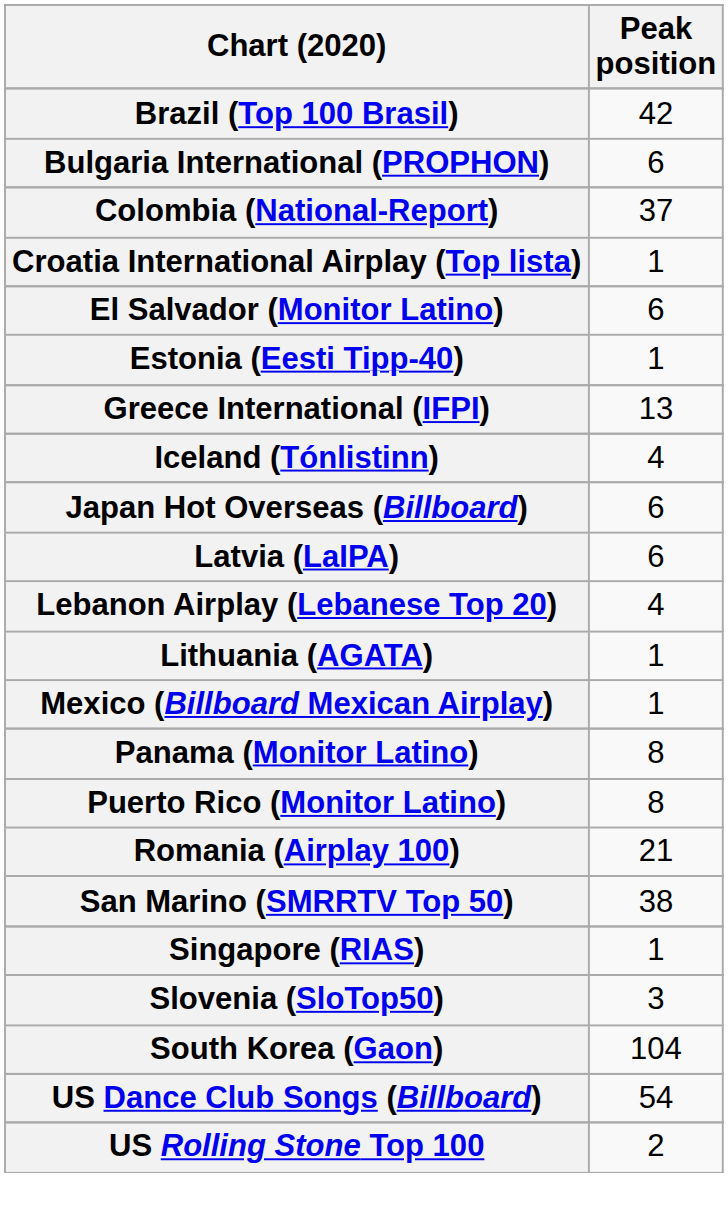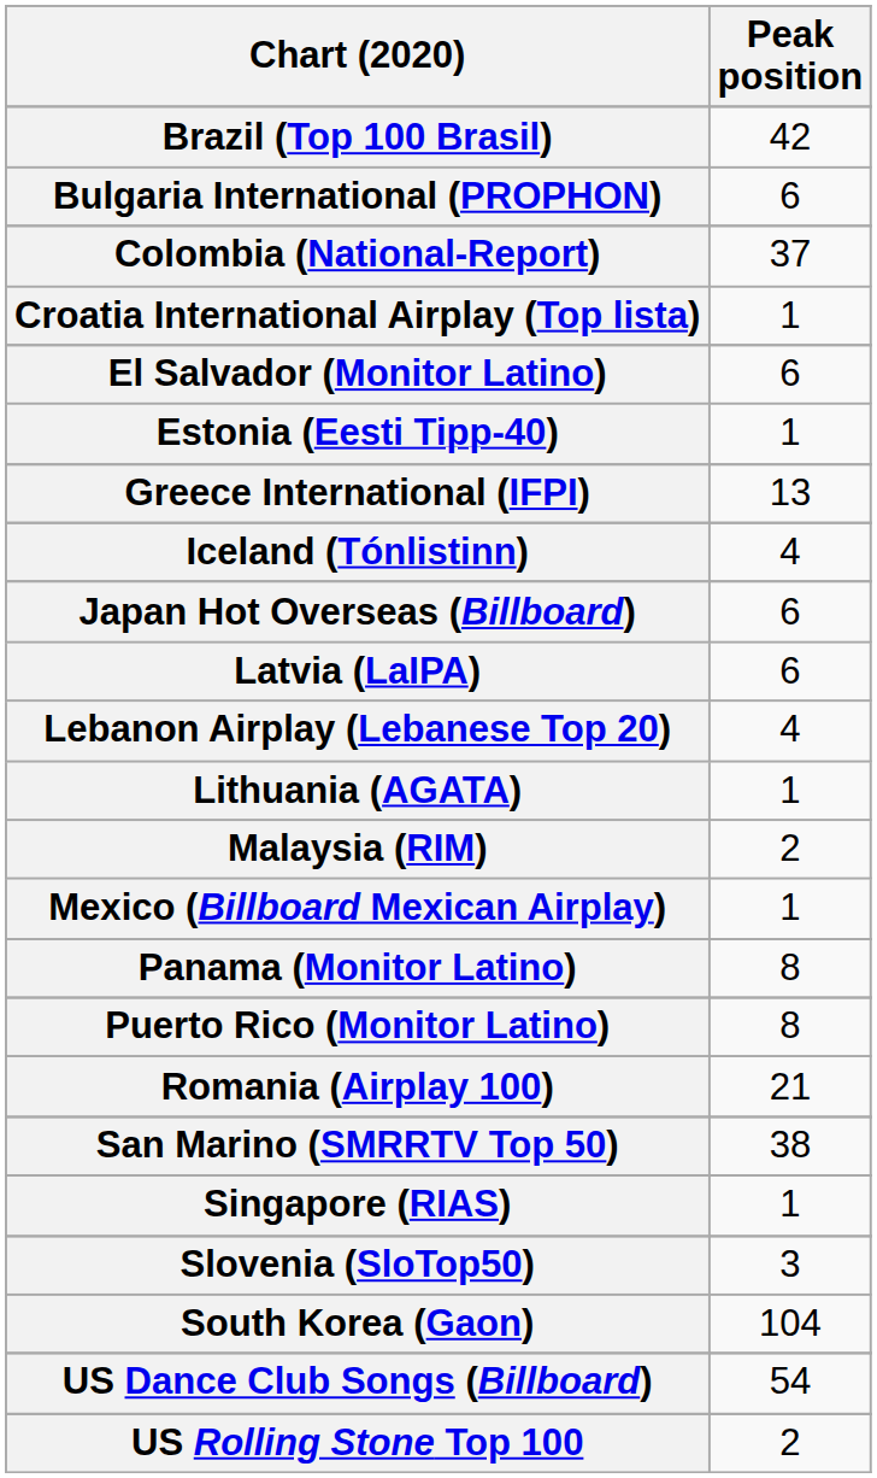+ row: Malaysia (RIM) | 2
